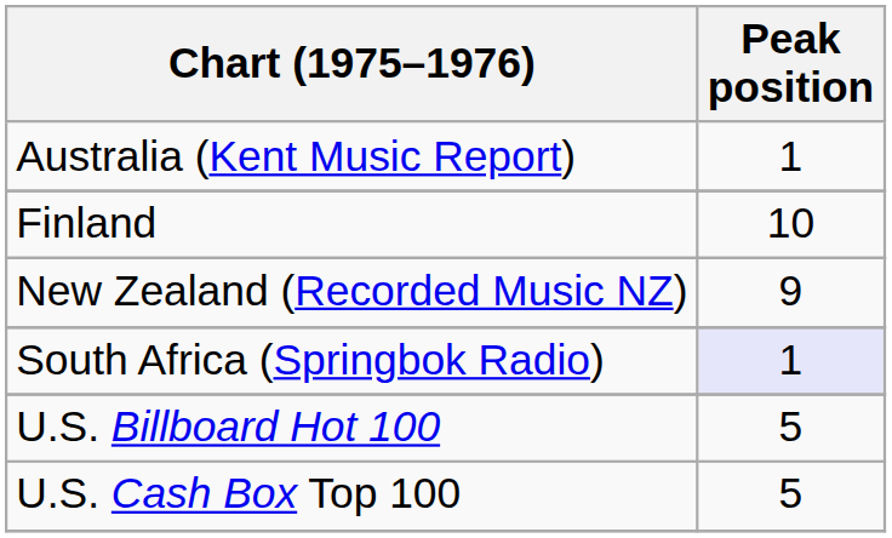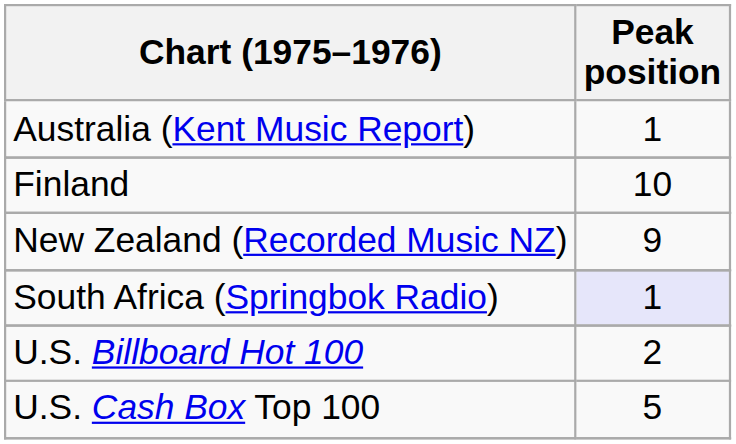U.S. Billboard Hot 100 | Peak position: 5 -> 2
